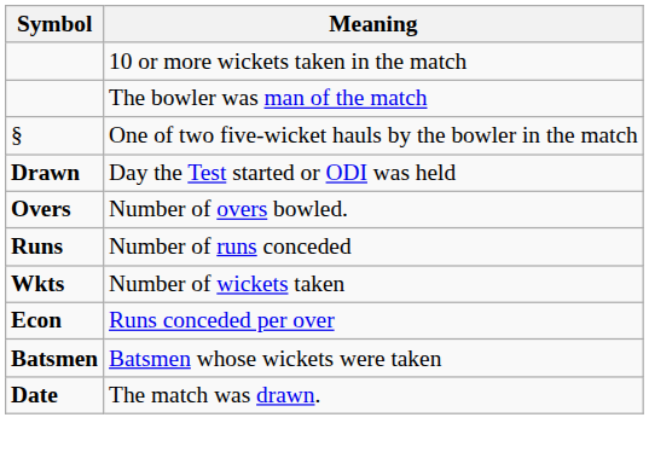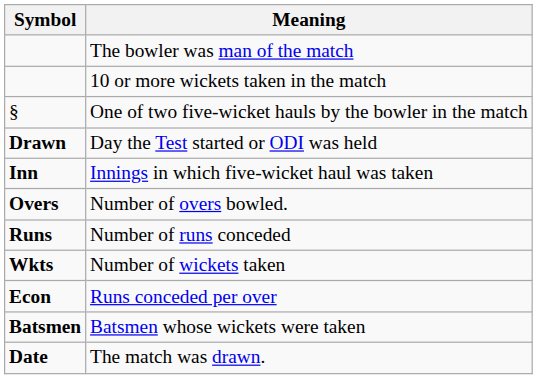rows swapped: The bowler was man of the match <-> 10 or more wickets taken in the match
+ row: Inn | Innings in which five-wicket haul was taken
